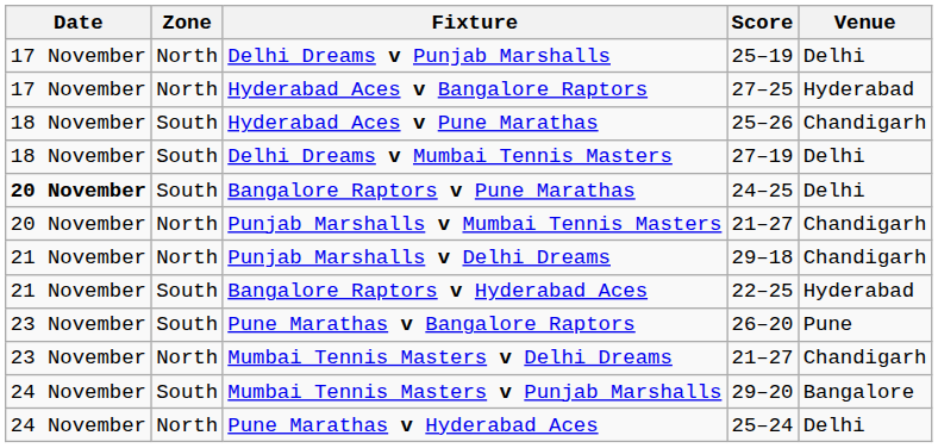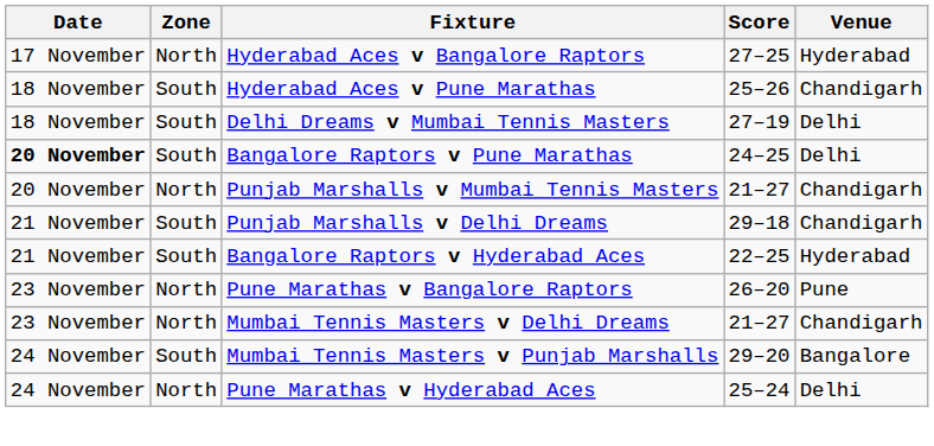- row: 17 November | North | Delhi Dreams v Punjab Marshalls | 25–19 | Delhi
Punjab Marshalls v Delhi Dreams | Zone: North -> South
Pune Marathas v Bangalore Raptors | Zone: South -> North
